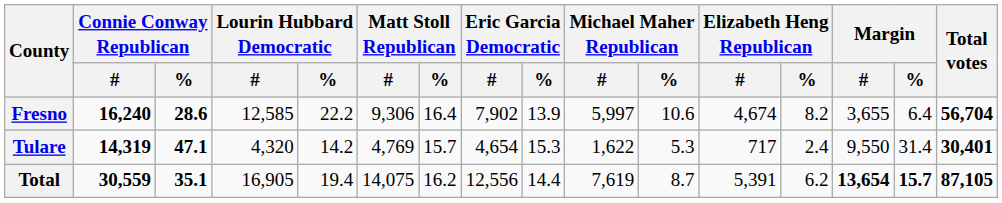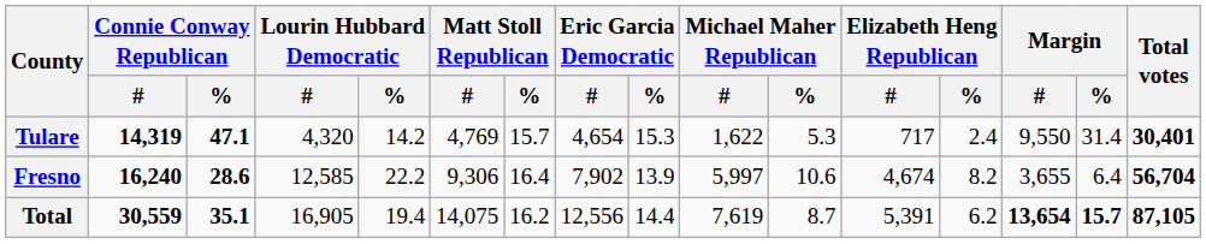rows swapped: Fresno <-> Tulare
